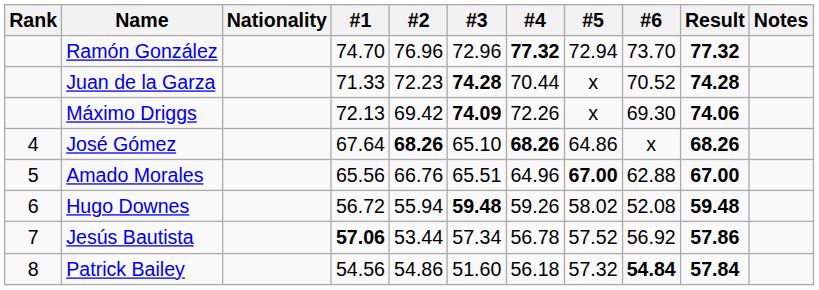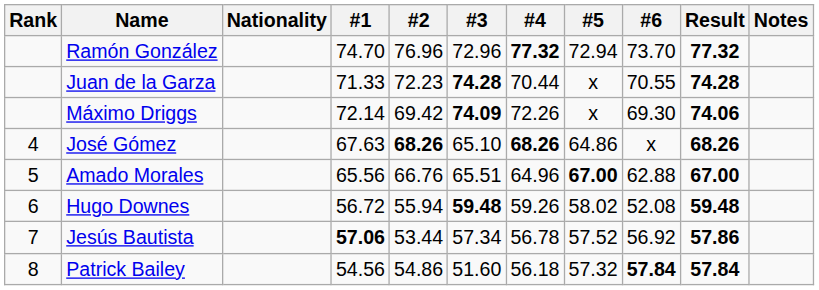Juan de la Garza | #6: 70.52 -> 70.55
Máximo Driggs | #1: 72.13 -> 72.14
José Gómez | #1: 67.64 -> 67.63
Patrick Bailey | #6: 54.84 -> 57.84
